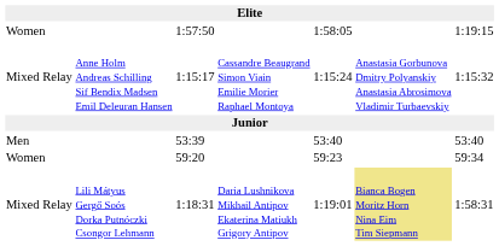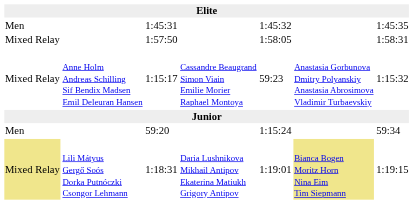+ row: Men | 1:45:31 | 1:45:32 | 1:45:35
1:57:50 | column 1: Women -> Mixed Relay
1:57:50 | column 7: 1:19:15 -> 1:58:31
1:15:17 | column 5: 1:15:24 -> 59:23
- row: Men | 53:39 | 53:40 | 53:40
59:20 | column 1: Women -> Men
59:20 | column 5: 59:23 -> 1:15:24
1:18:31 | column 1: no background -> khaki background
1:18:31 | column 7: 1:58:31 -> 1:19:15
